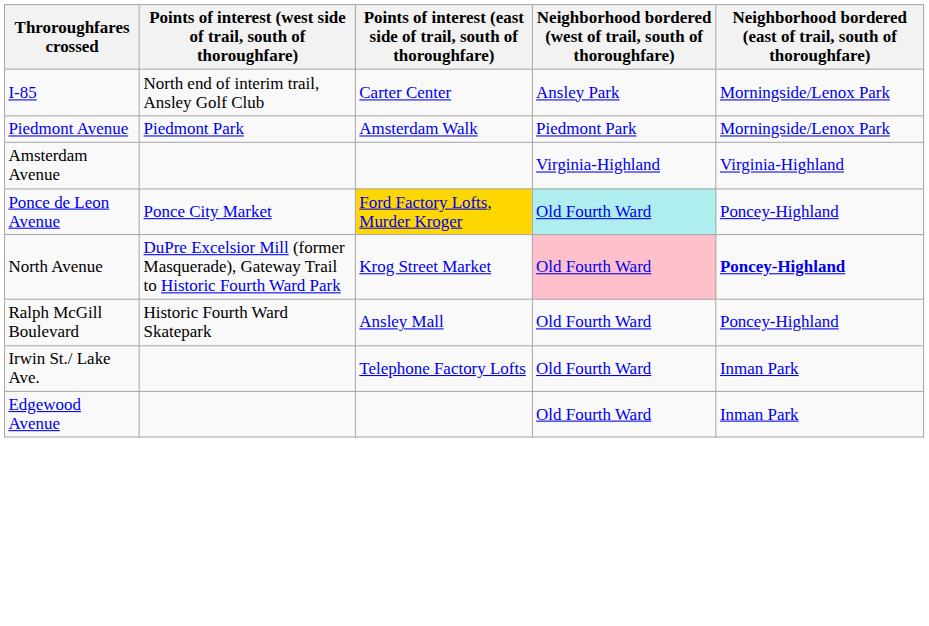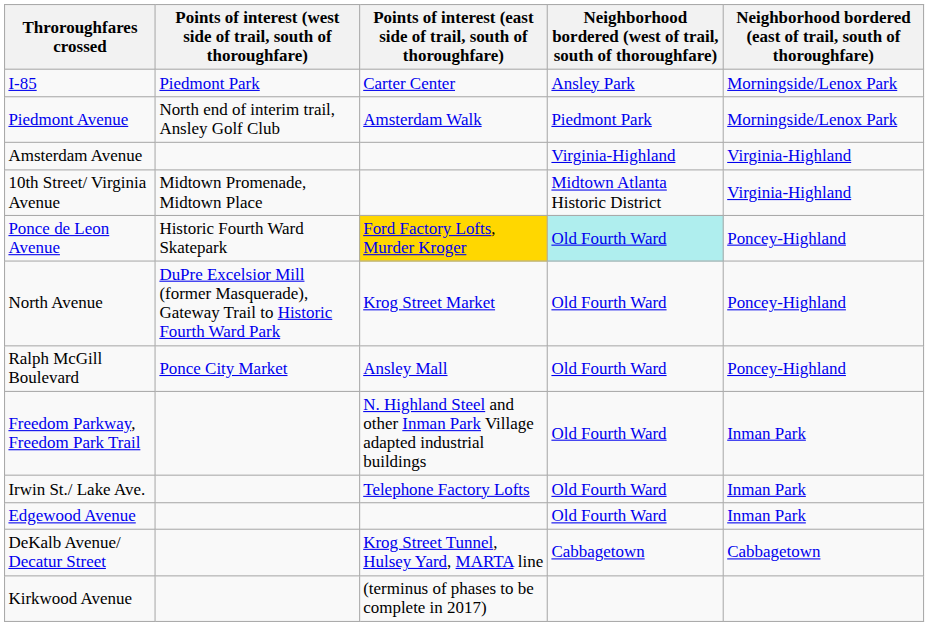I-85 | column 2: North end of interim trail, Ansley Golf Club -> Piedmont Park
Piedmont Avenue | column 2: Piedmont Park -> North end of interim trail, Ansley Golf Club
+ row: 10th Street/ Virginia Avenue | Midtown Promenade, Midtown Place | Midtown Atlanta Historic District | Virginia-Highland
Ponce de Leon Avenue | column 2: Ponce City Market -> Historic Fourth Ward Skatepark
North Avenue | Neighborhood bordered (west of trail, south of thoroughfare): pink background -> no background
North Avenue | Neighborhood bordered (east of trail, south of thoroughfare): bold -> normal
Ralph McGill Boulevard | column 2: Historic Fourth Ward Skatepark -> Ponce City Market
+ row: Freedom Parkway, Freedom Park Trail | N. Highland Steel and other Inman Park Village adapted industrial buildings | Old Fourth Ward | Inman Park
+ row: DeKalb Avenue/ Decatur Street | Krog Street Tunnel, Hulsey Yard, MARTA line | Cabbagetown | Cabbagetown
+ row: Kirkwood Avenue | (terminus of phases to be complete in 2017)
